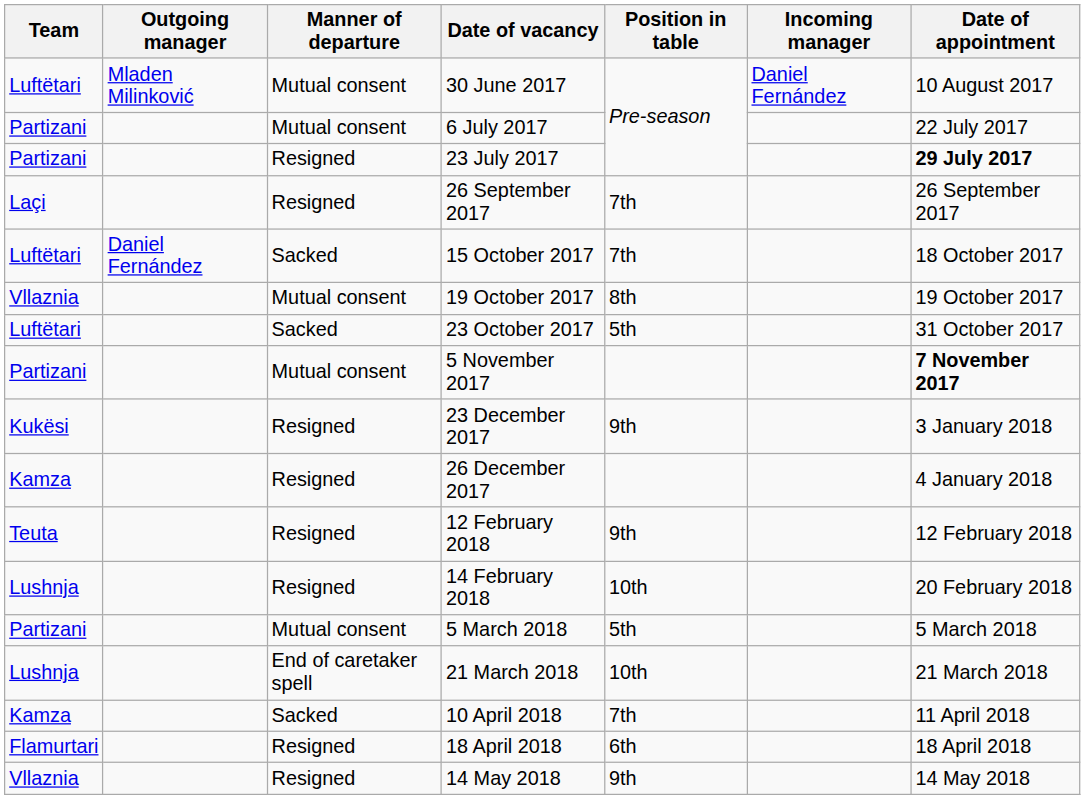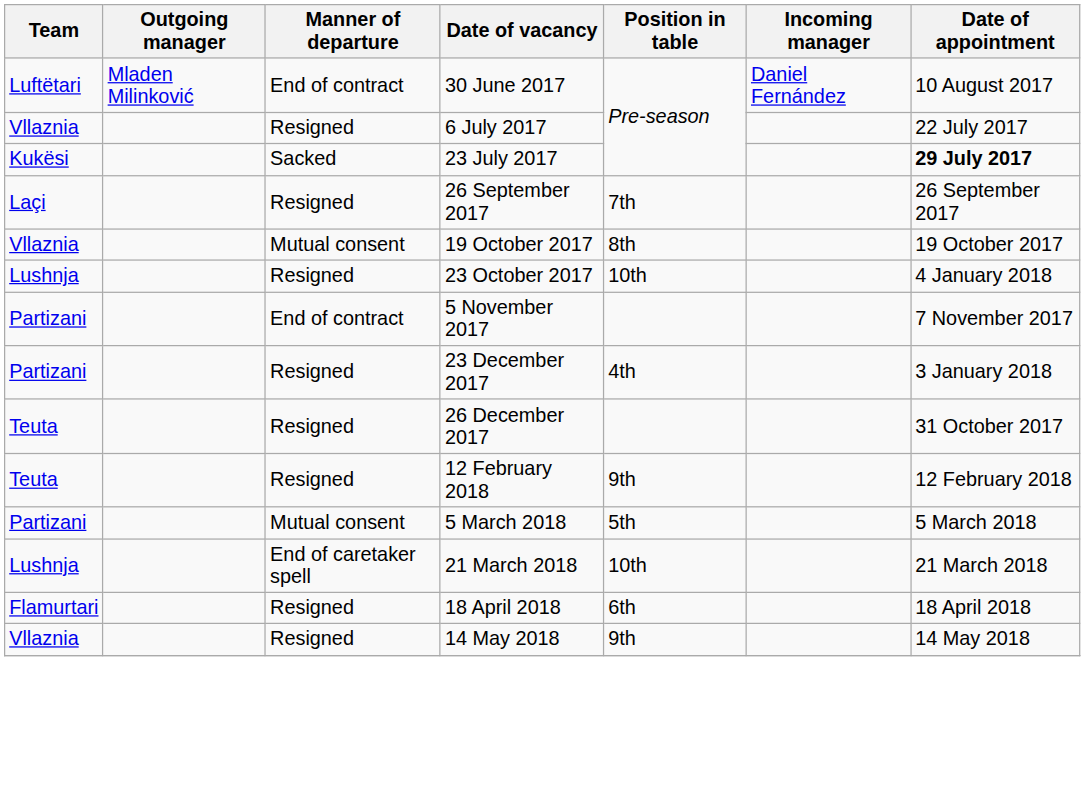30 June 2017 | Manner of departure: Mutual consent -> End of contract
6 July 2017 | Team: Partizani -> Vllaznia
6 July 2017 | Manner of departure: Mutual consent -> Resigned
23 July 2017 | Team: Partizani -> Kukësi
23 July 2017 | Manner of departure: Resigned -> Sacked
- row: Luftëtari | Daniel Fernández | Sacked | 15 October 2017 | 7th | 18 October 2017
23 October 2017 | Team: Luftëtari -> Lushnja
23 October 2017 | Manner of departure: Sacked -> Resigned
23 October 2017 | Position in table: 5th -> 10th
23 October 2017 | Date of appointment: 31 October 2017 -> 4 January 2018
5 November 2017 | Manner of departure: Mutual consent -> End of contract
5 November 2017 | Date of appointment: bold -> normal
23 December 2017 | Team: Kukësi -> Partizani
23 December 2017 | Position in table: 9th -> 4th
26 December 2017 | Team: Kamza -> Teuta
26 December 2017 | Date of appointment: 4 January 2018 -> 31 October 2017
- row: Lushnja | Resigned | 14 February 2018 | 10th | 20 February 2018
- row: Kamza | Sacked | 10 April 2018 | 7th | 11 April 2018
